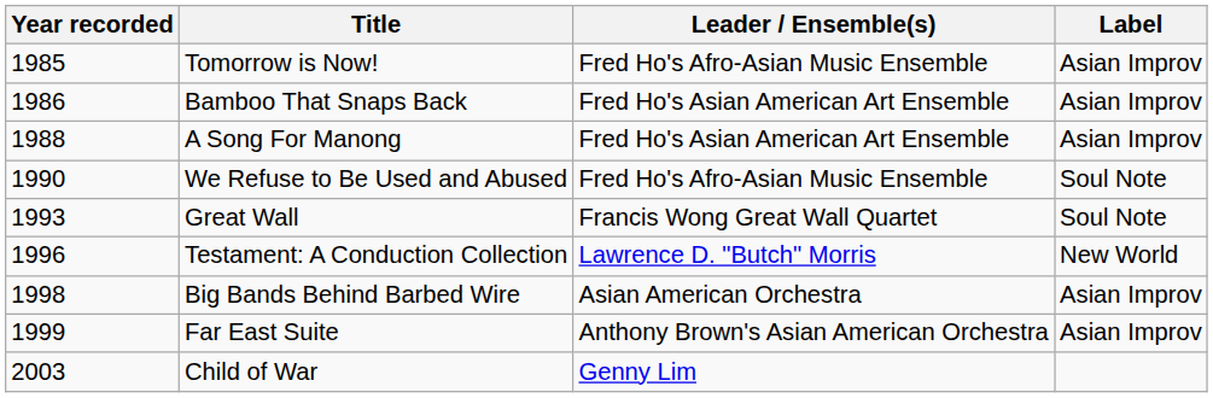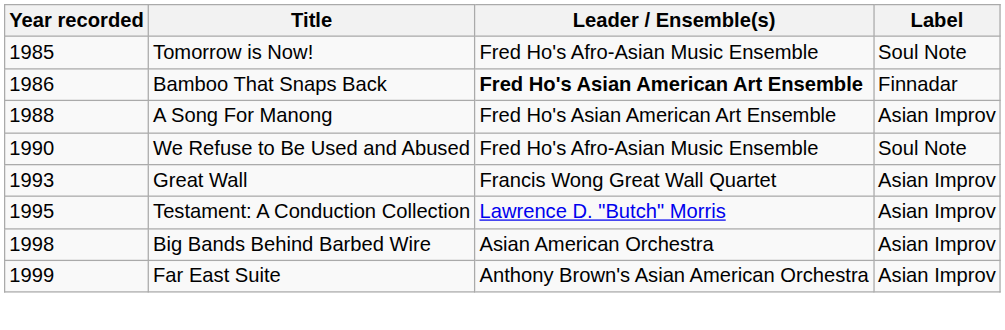Tomorrow is Now! | Label: Asian Improv -> Soul Note
Bamboo That Snaps Back | Leader / Ensemble(s): normal -> bold
Bamboo That Snaps Back | Label: Asian Improv -> Finnadar
Great Wall | Label: Soul Note -> Asian Improv
Testament: A Conduction Collection | Year recorded: 1996 -> 1995
Testament: A Conduction Collection | Label: New World -> Asian Improv
- row: 2003 | Child of War | Genny Lim
